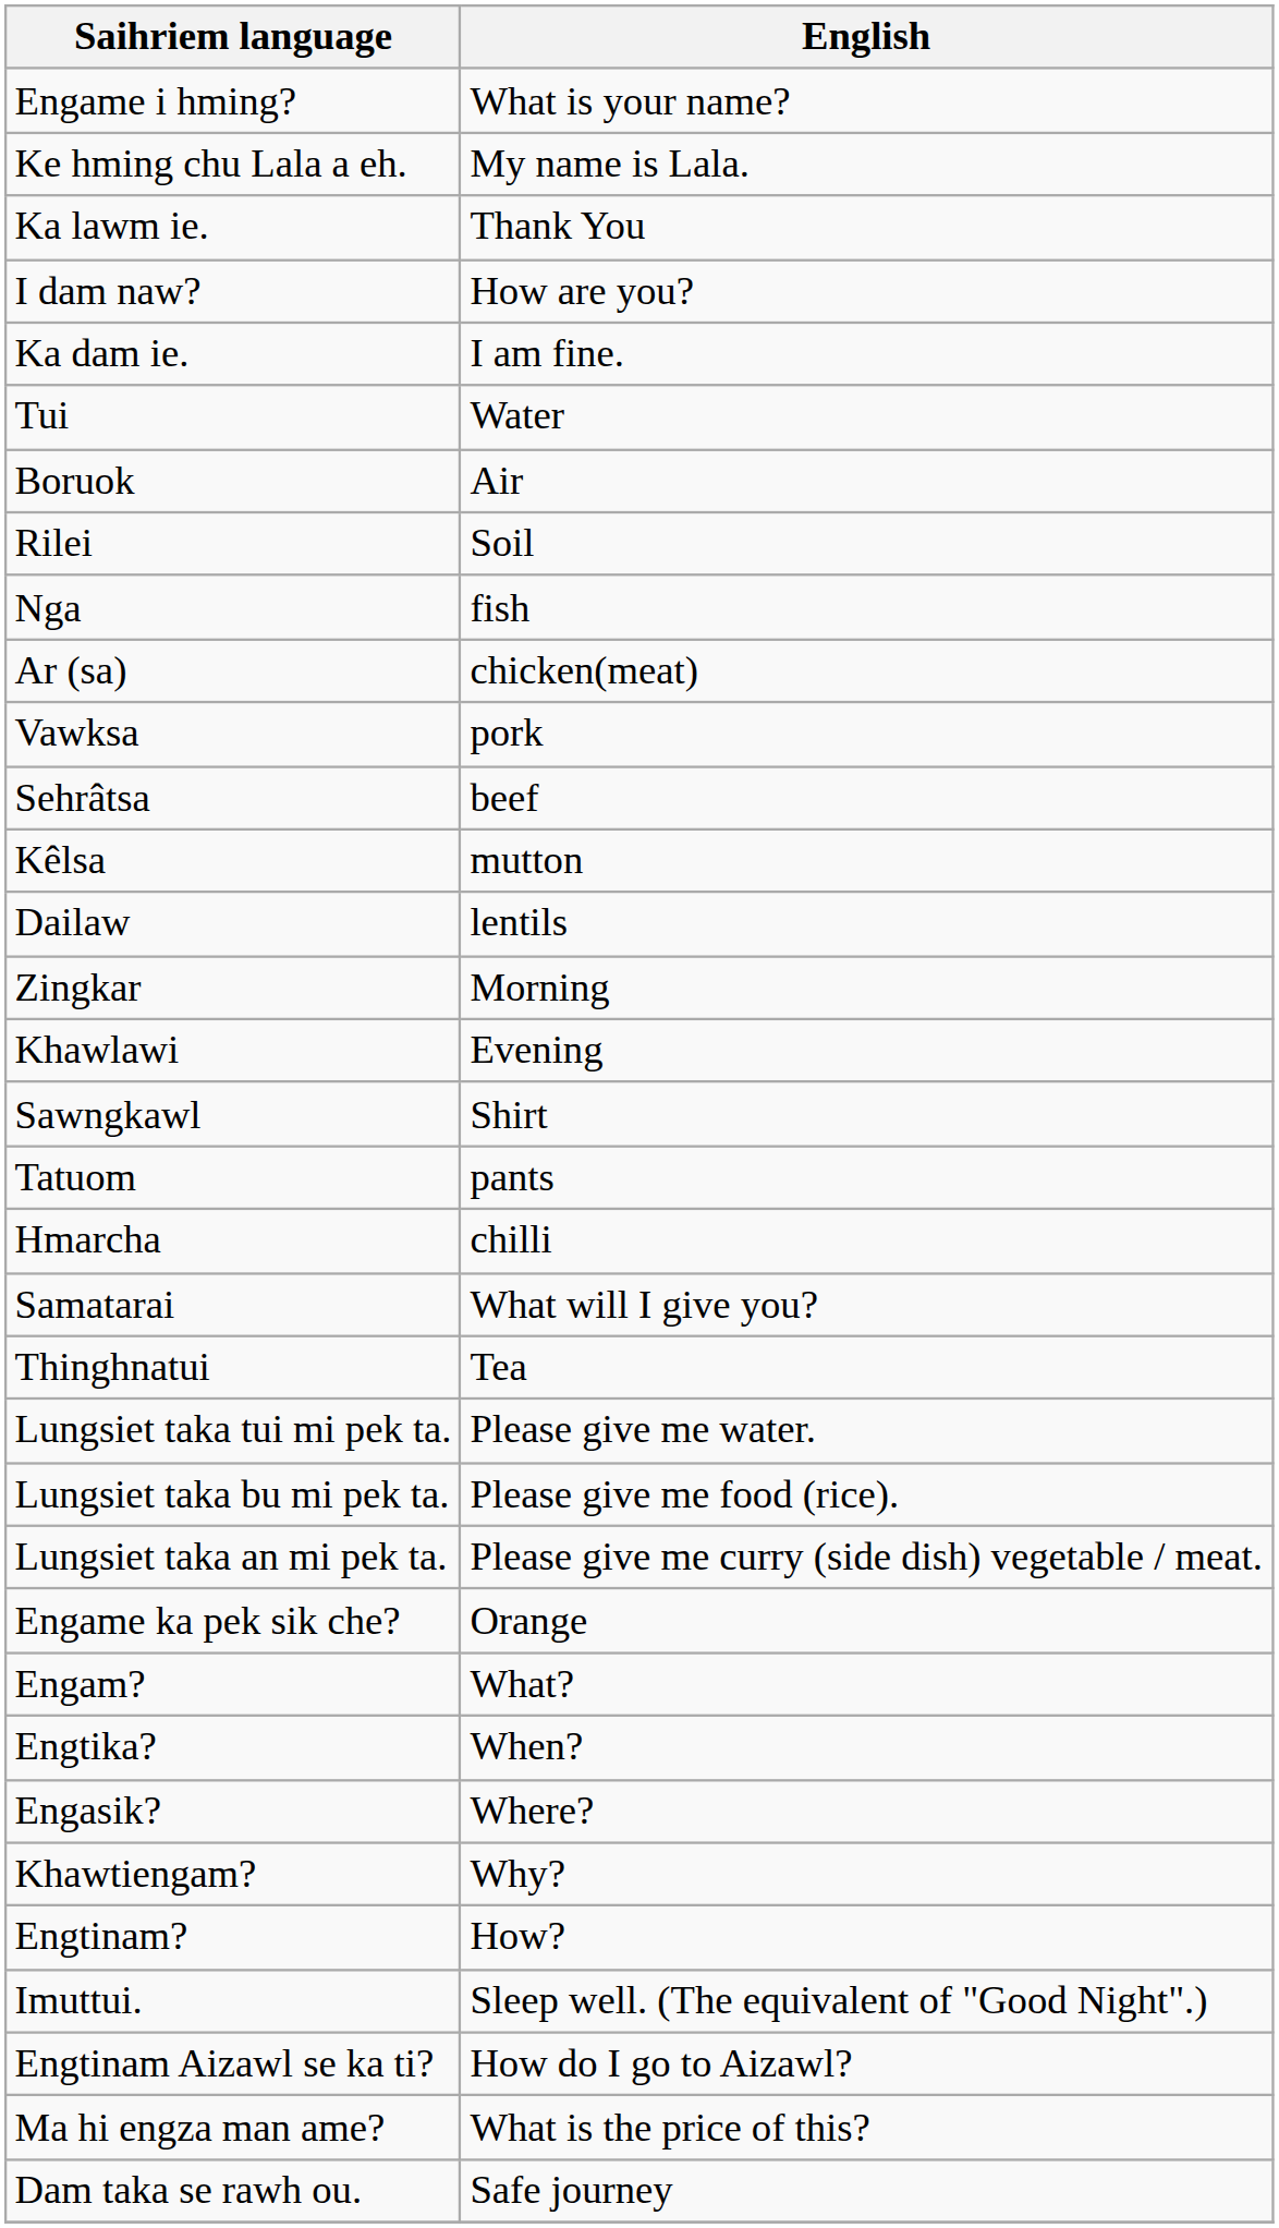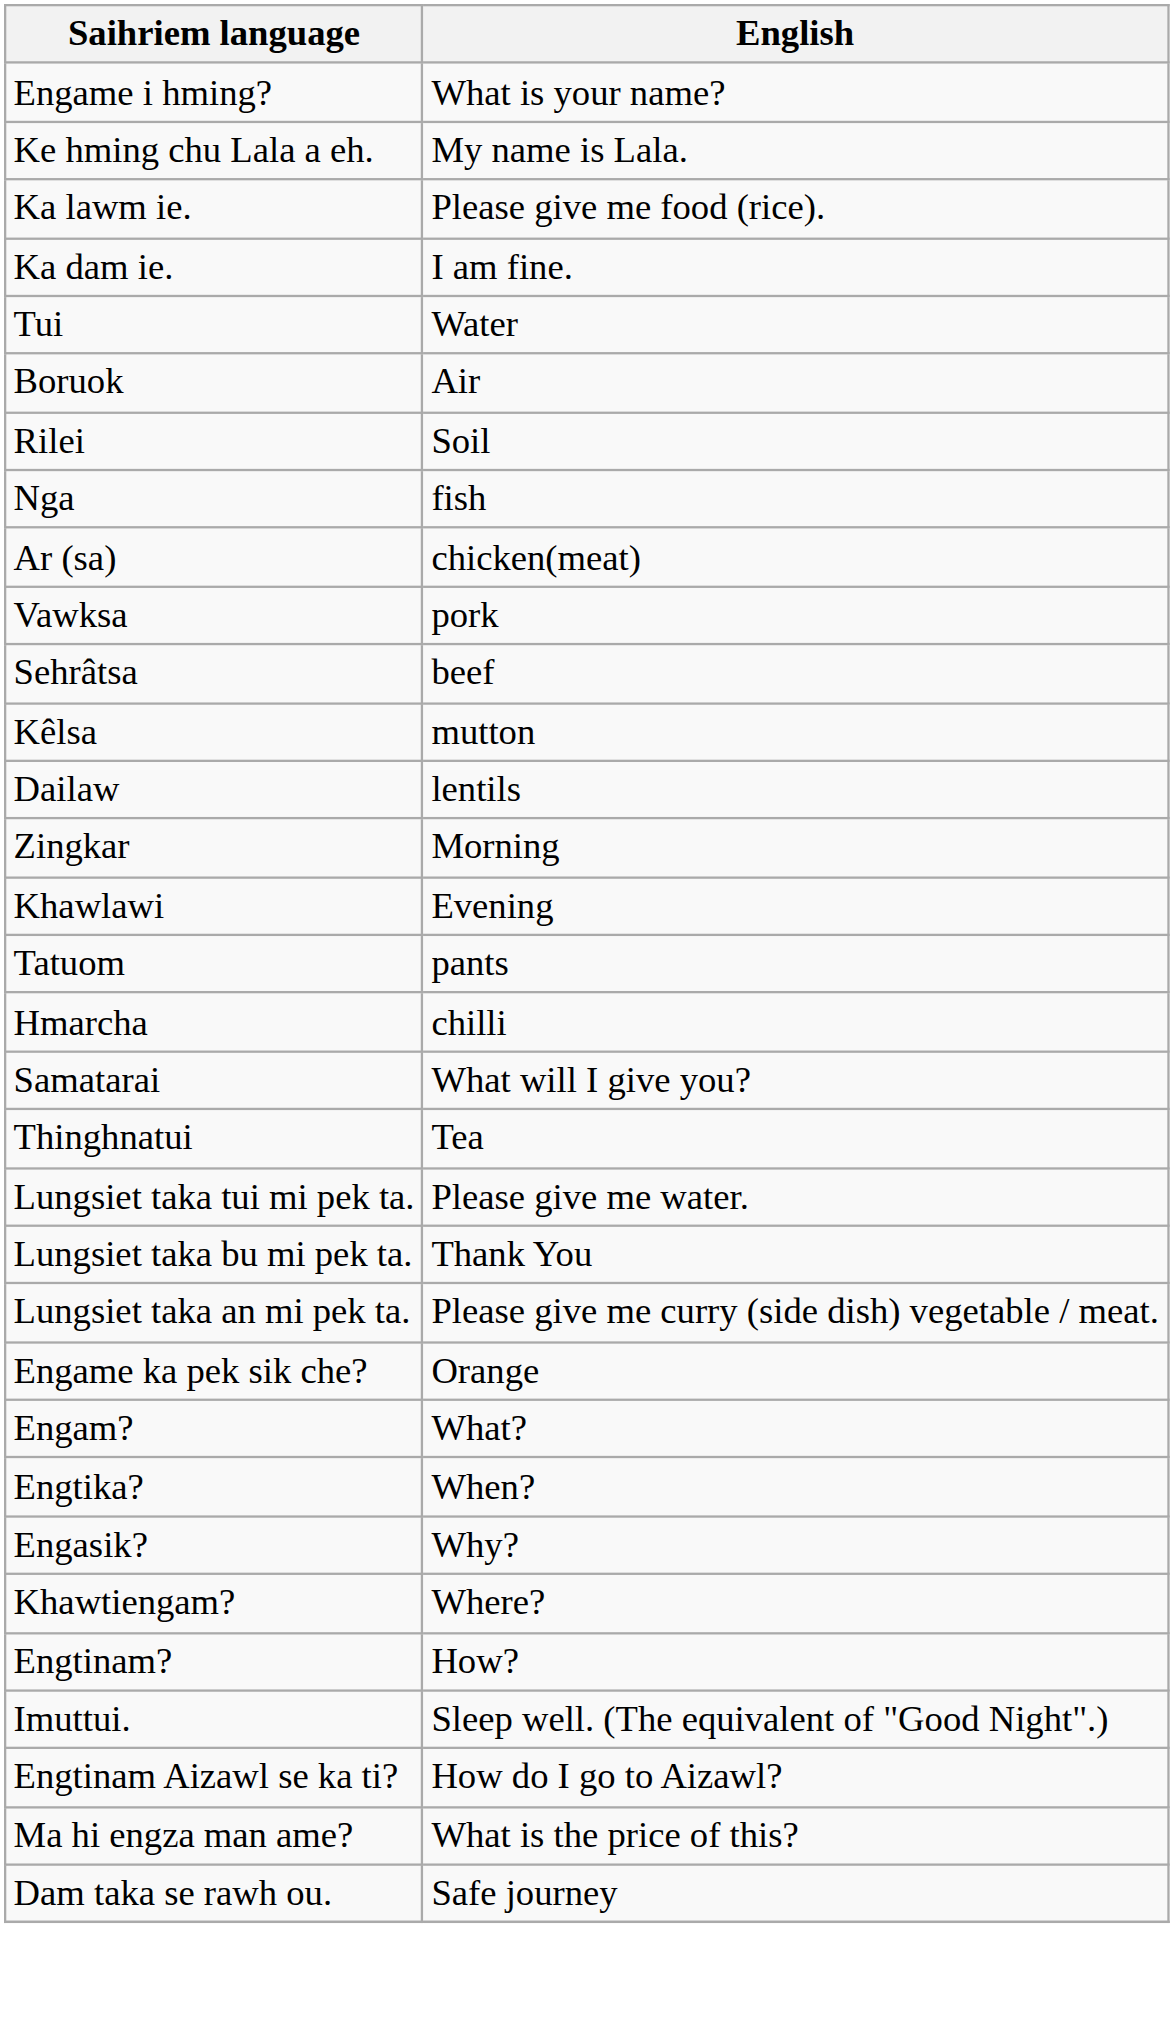Ka lawm ie. | English: Thank You -> Please give me food (rice).
- row: I dam naw? | How are you?
- row: Sawngkawl | Shirt
Lungsiet taka bu mi pek ta. | English: Please give me food (rice). -> Thank You
Engasik? | English: Where? -> Why?
Khawtiengam? | English: Why? -> Where?
